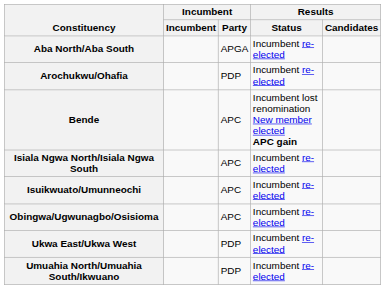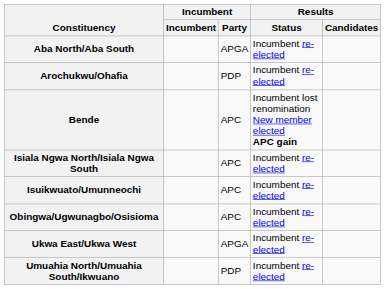Ukwa East/Ukwa West | Incumbent / Party: PDP -> APGA
